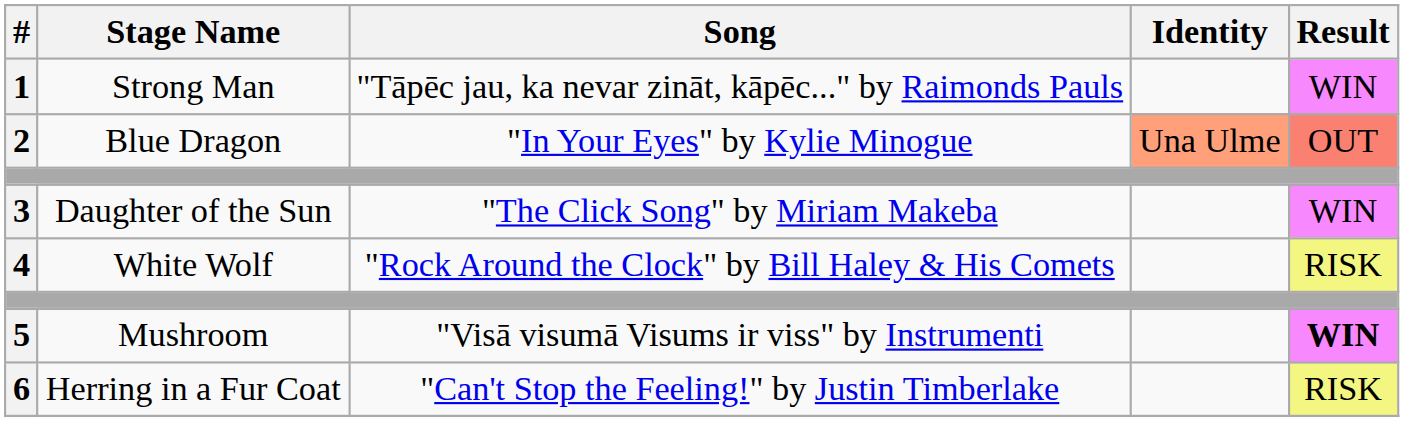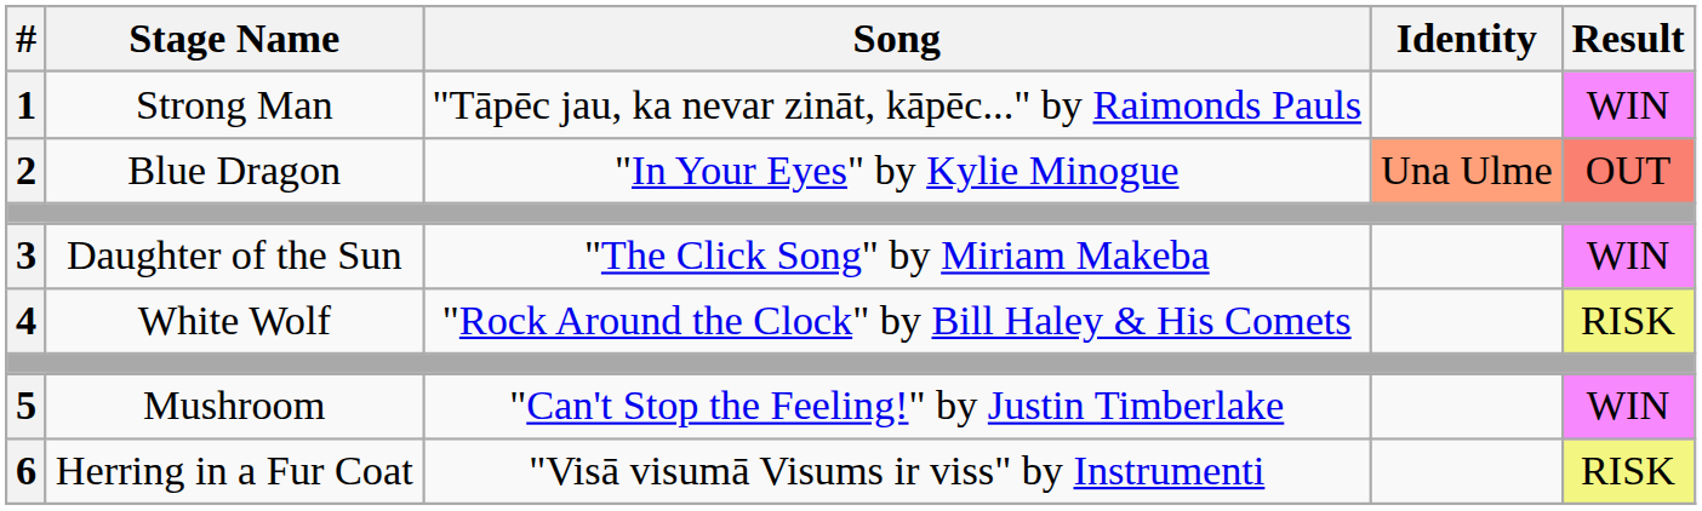5 | Song: "Visā visumā Visums ir viss" by Instrumenti -> "Can't Stop the Feeling!" by Justin Timberlake
5 | Result: bold -> normal
6 | Song: "Can't Stop the Feeling!" by Justin Timberlake -> "Visā visumā Visums ir viss" by Instrumenti
